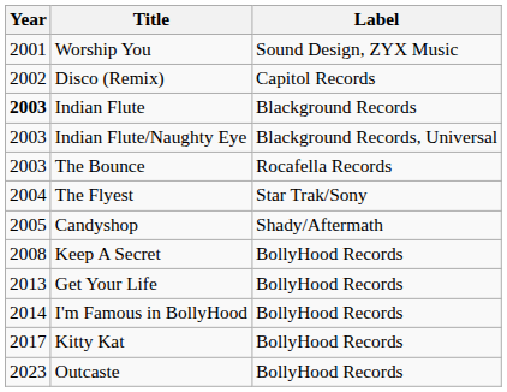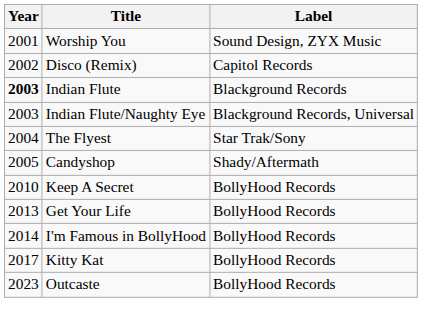- row: 2003 | The Bounce | Rocafella Records
Keep A Secret | Year: 2008 -> 2010
